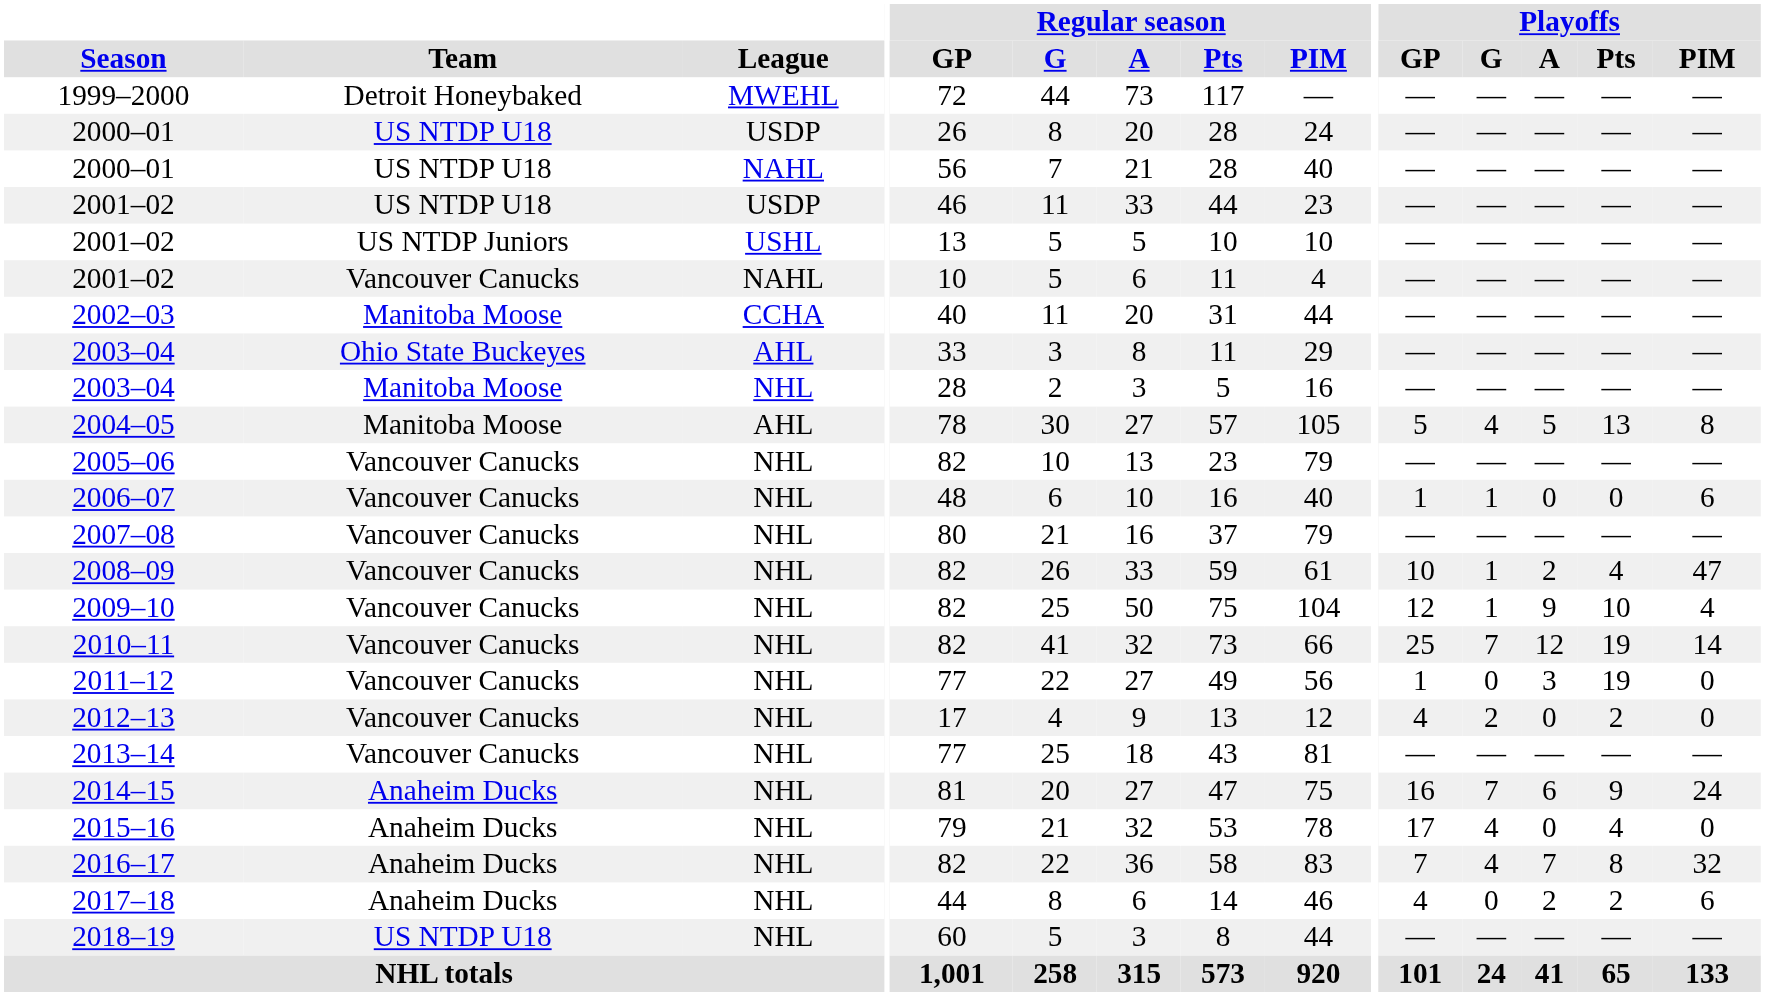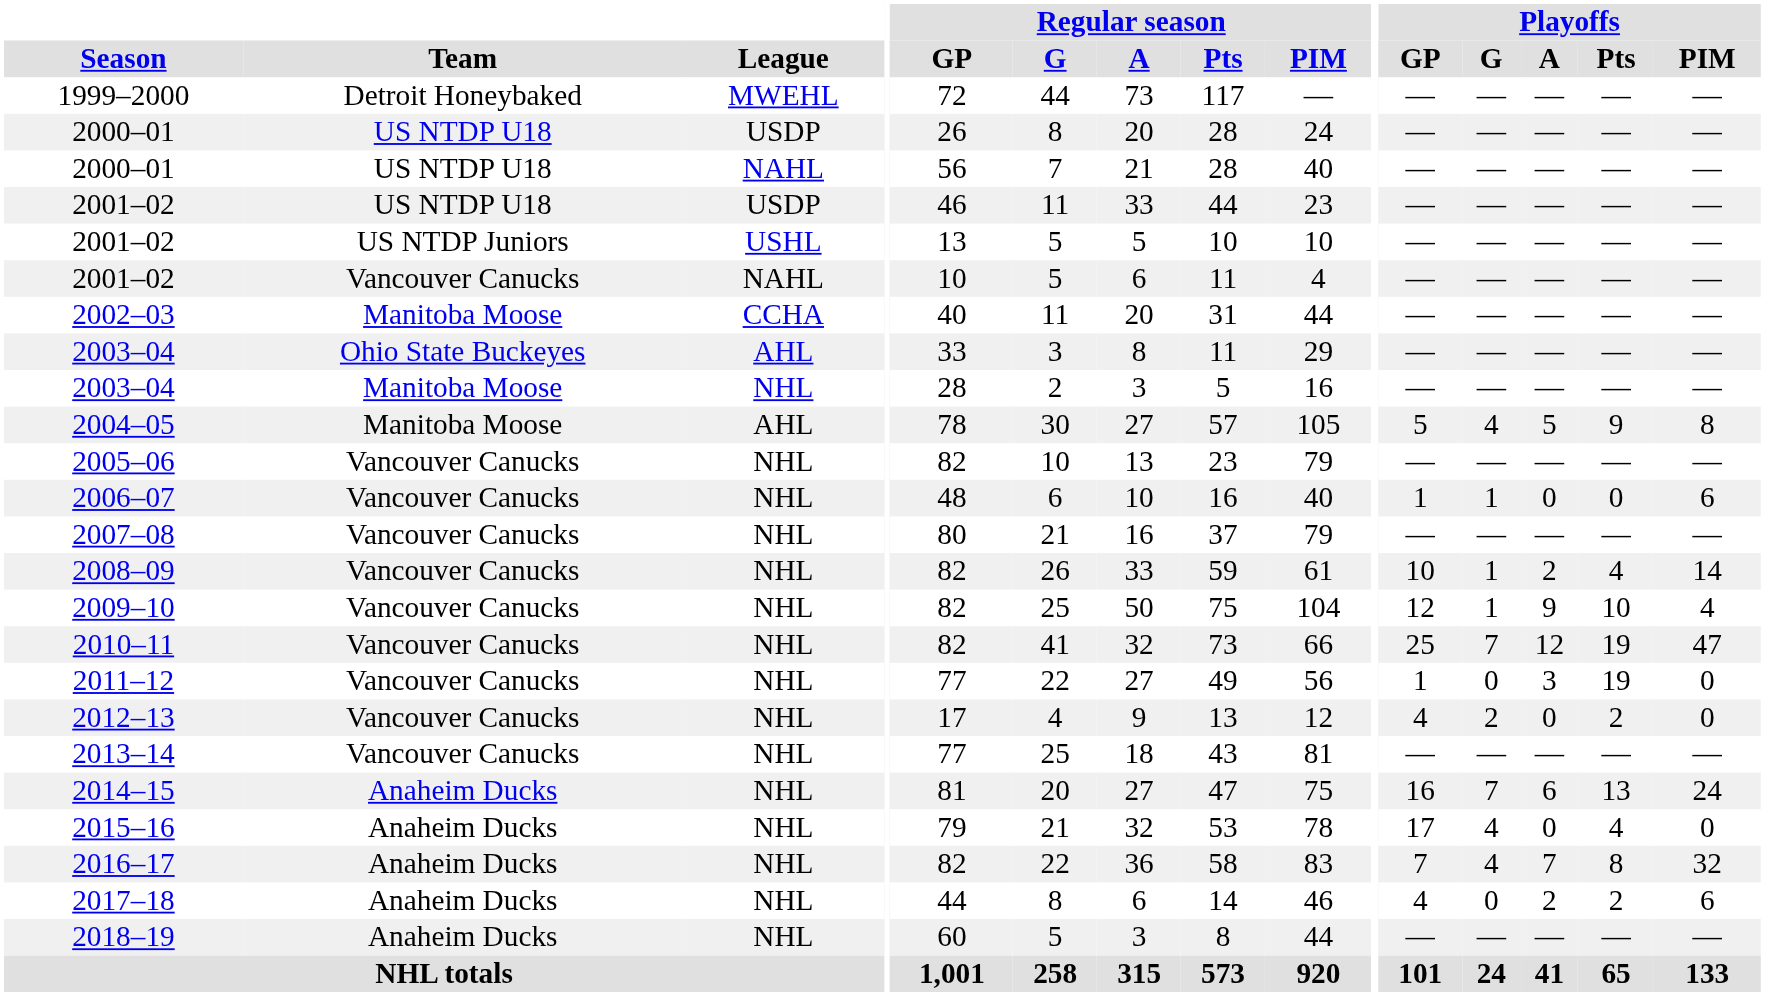2004–05 | Playoffs / Pts: 13 -> 9
2008–09 | Playoffs / PIM: 47 -> 14
2010–11 | Playoffs / PIM: 14 -> 47
2014–15 | Playoffs / Pts: 9 -> 13
2018–19 | Team: US NTDP U18 -> Anaheim Ducks
